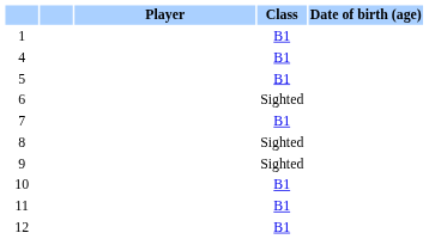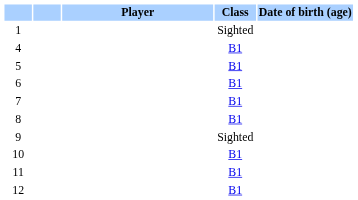1 | Class: B1 -> Sighted
6 | Class: Sighted -> B1
8 | Class: Sighted -> B1
